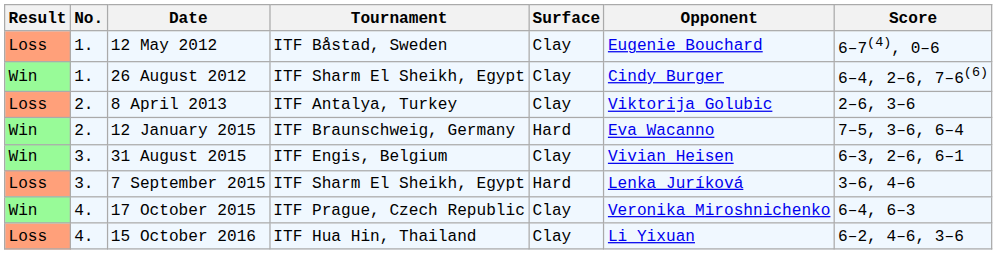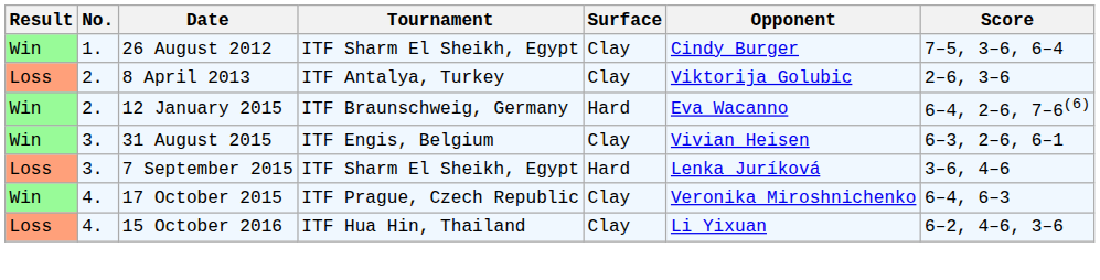- row: Loss | 1. | 12 May 2012 | ITF Båstad, Sweden | Clay | Eugenie Bouchard | 6–7(4), 0–6
26 August 2012 | Score: 6–4, 2–6, 7–6(6) -> 7–5, 3–6, 6–4
12 January 2015 | Score: 7–5, 3–6, 6–4 -> 6–4, 2–6, 7–6(6)
